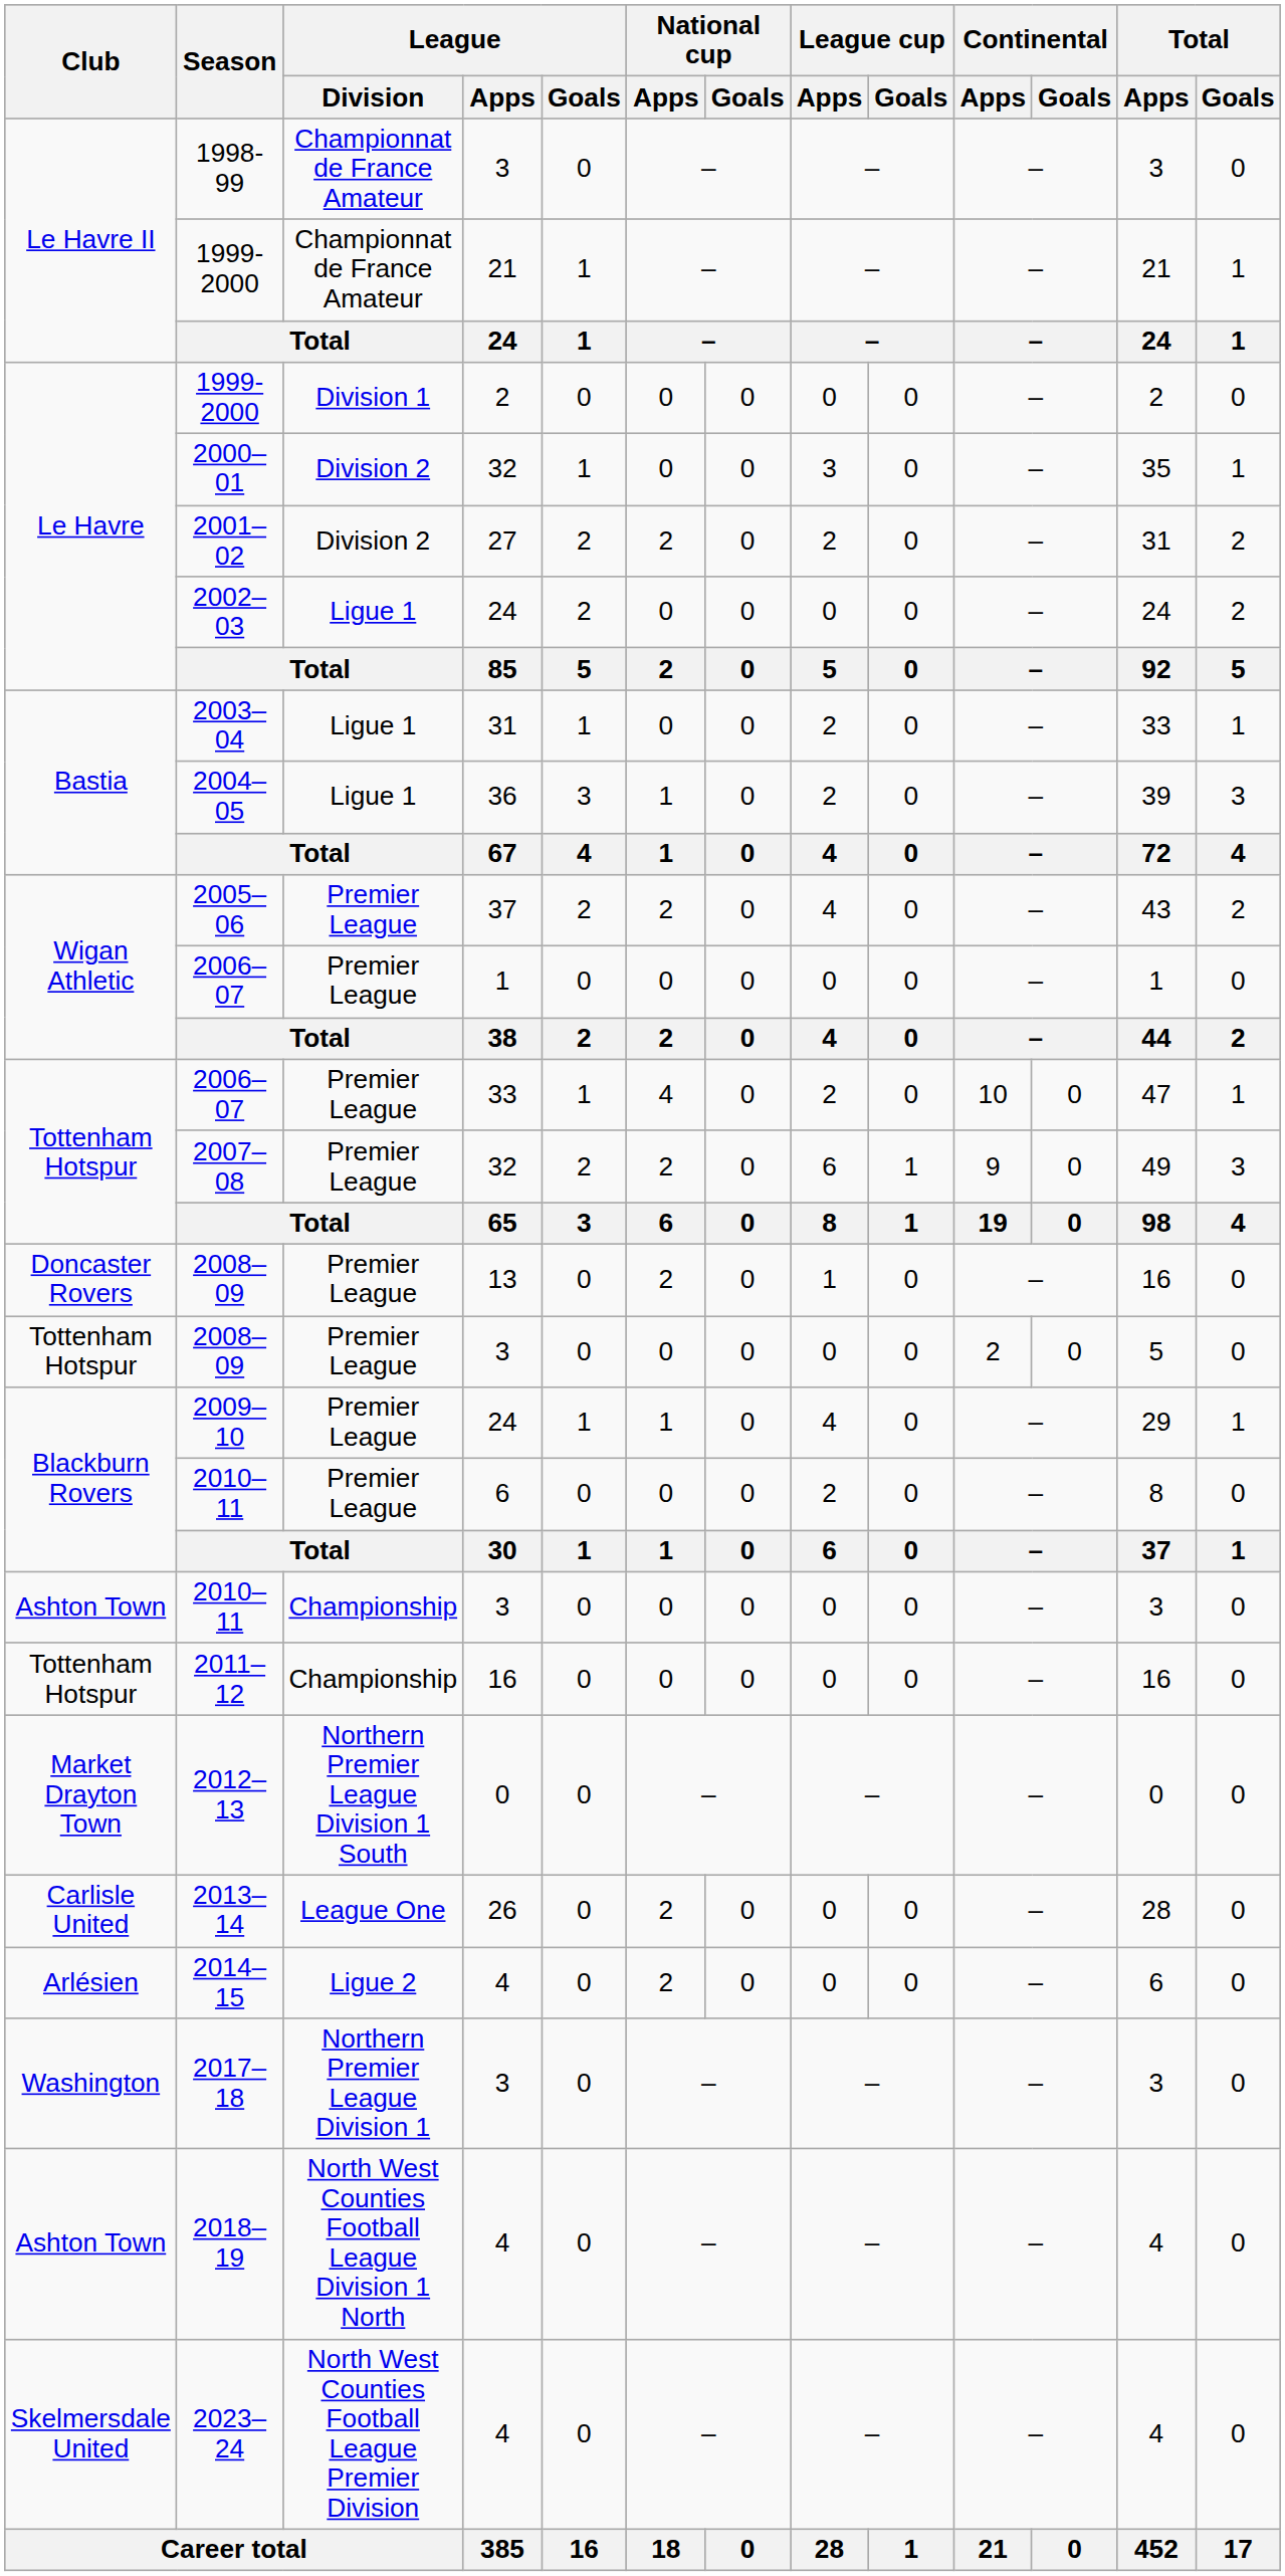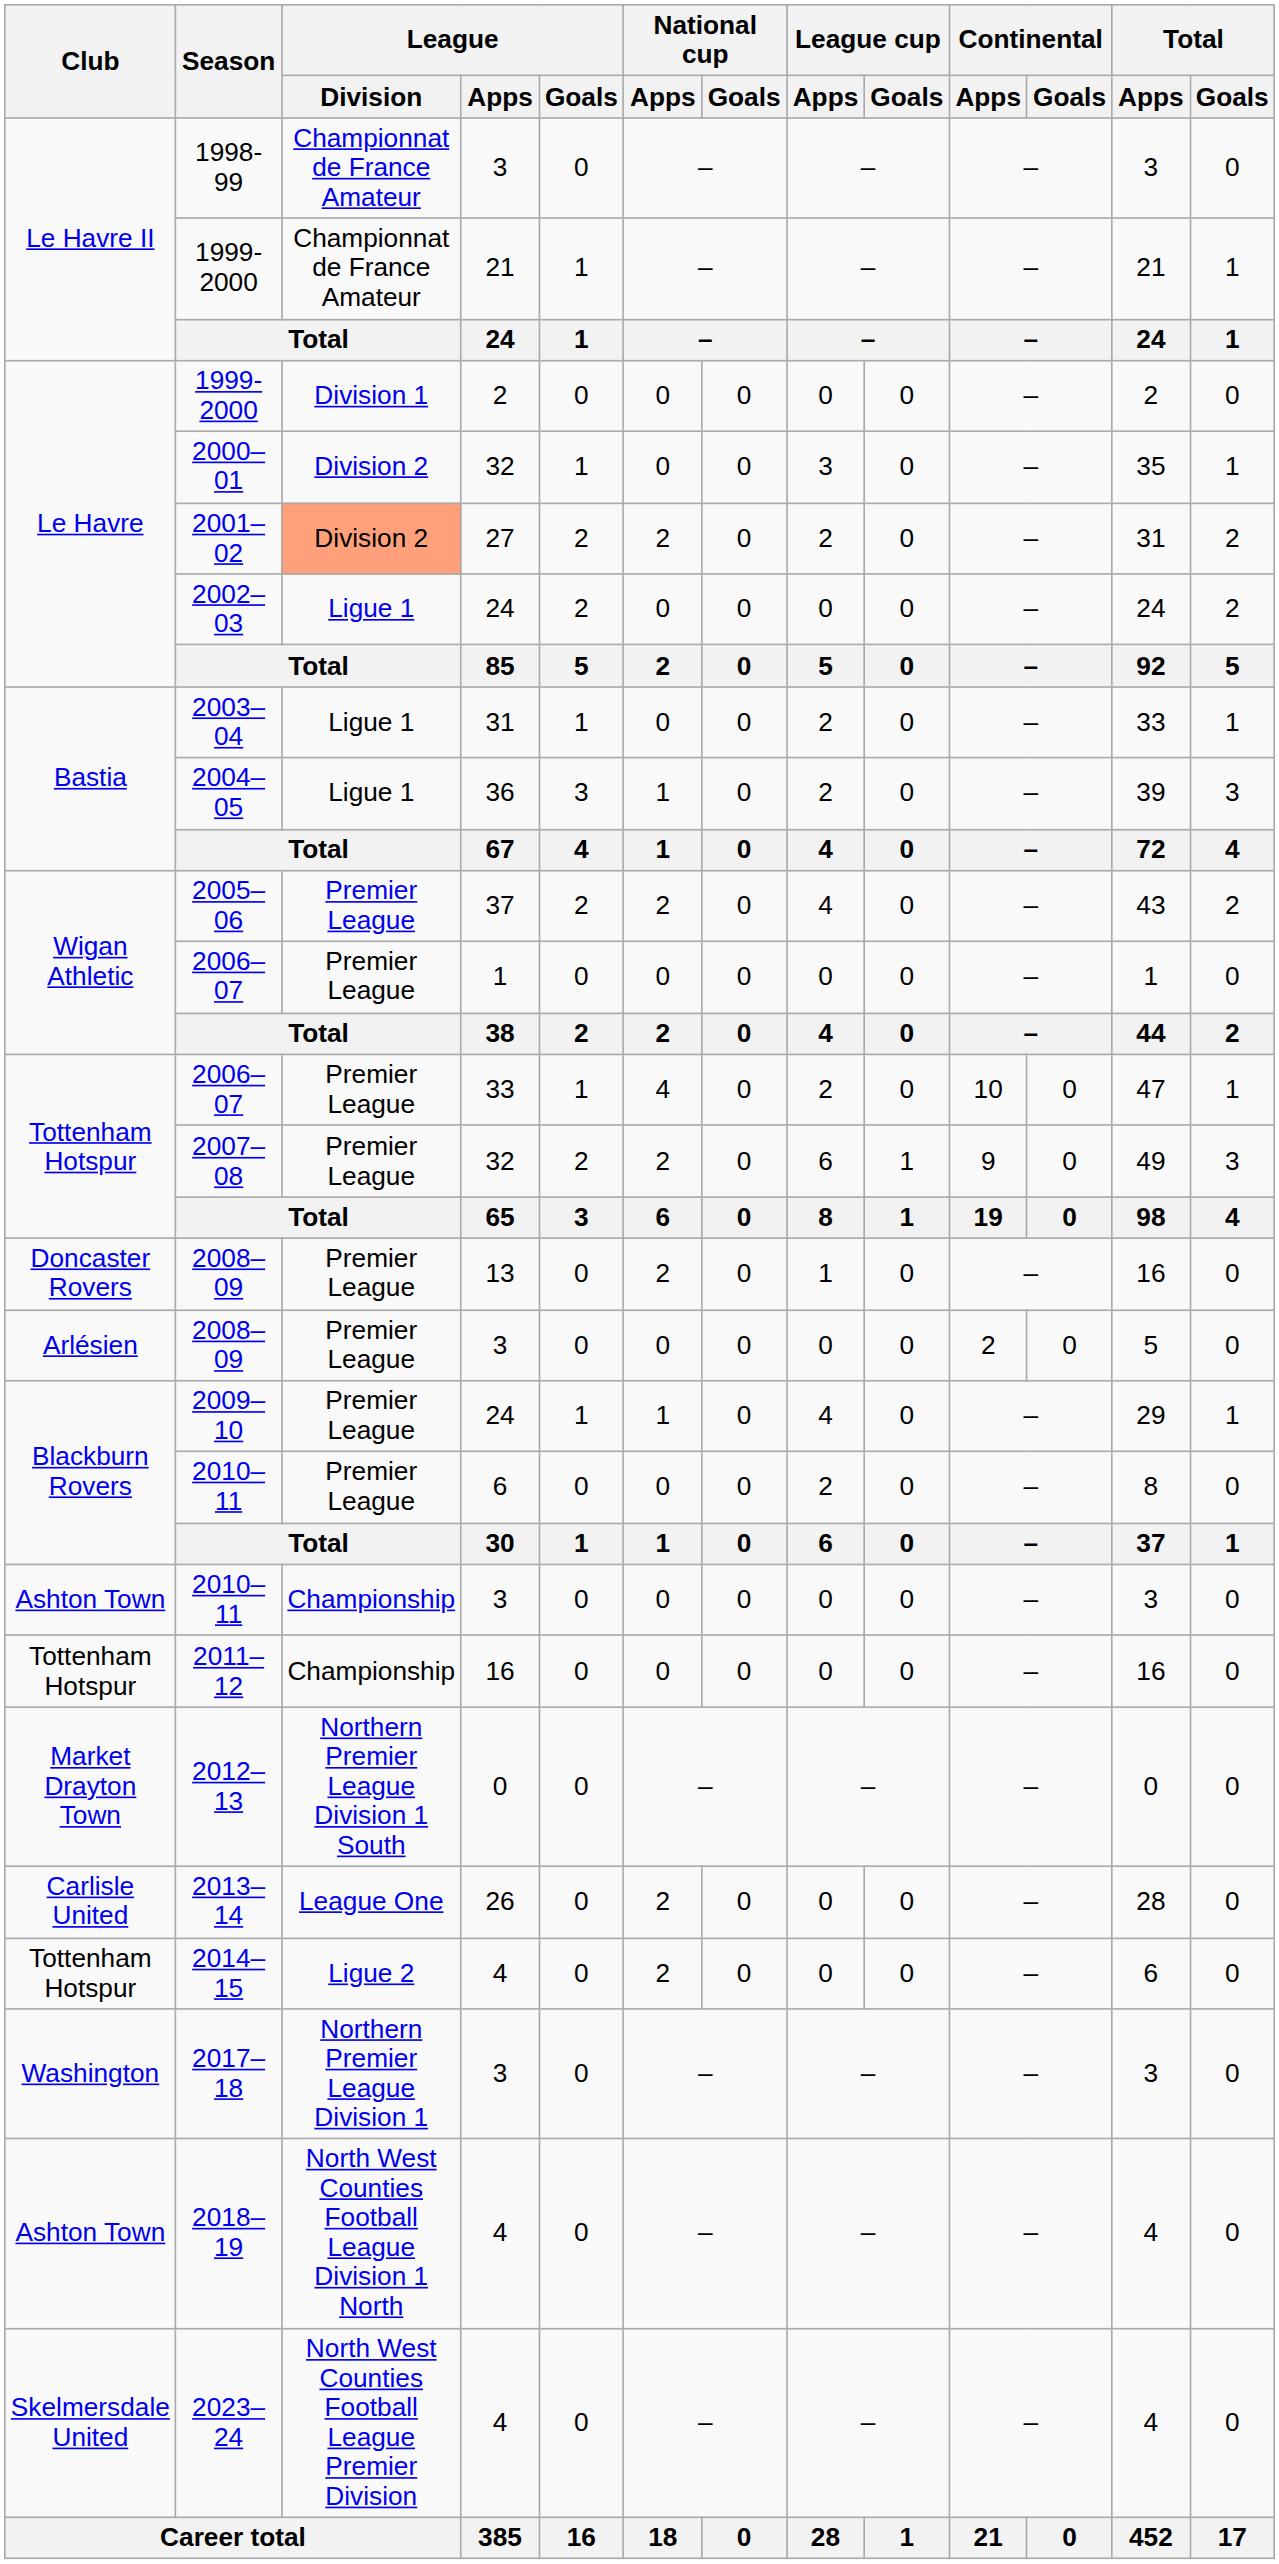2001–02 | League / Division: no background -> lightsalmon background
2008–09 / 3 | Club: Tottenham Hotspur -> Arlésien
2014–15 | Club: Arlésien -> Tottenham Hotspur
